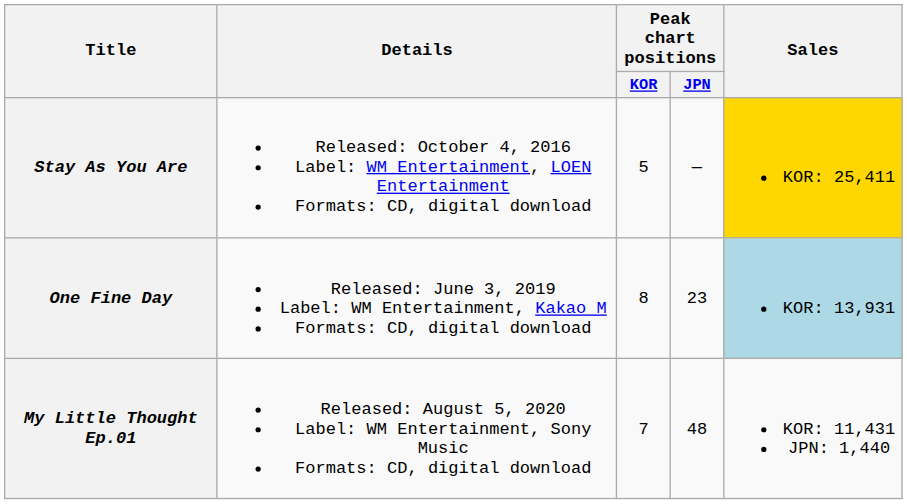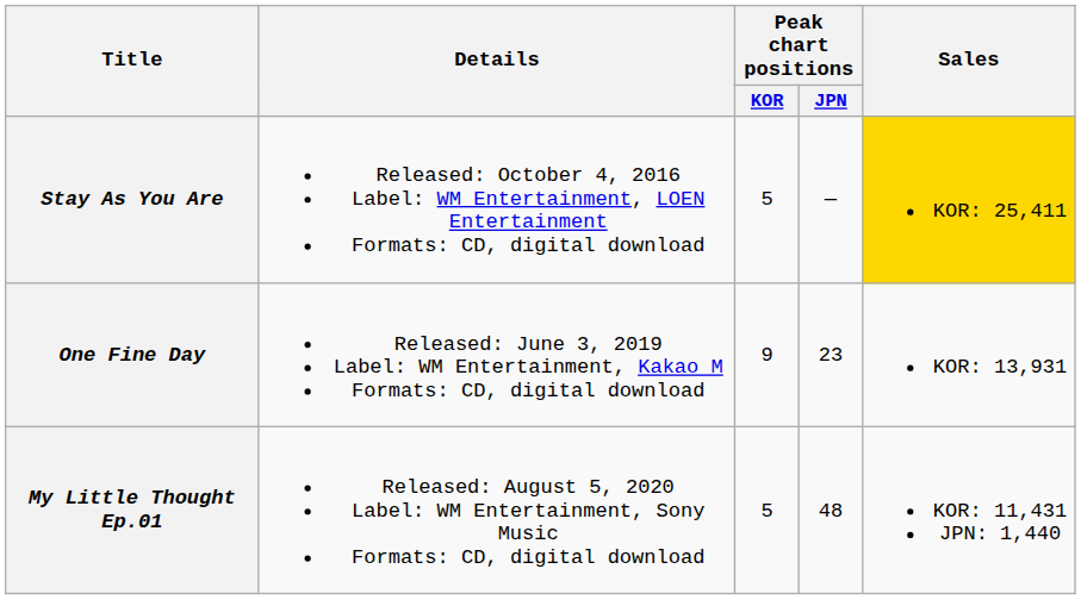One Fine Day | Peak chart positions / KOR: 8 -> 9
One Fine Day | Sales: lightblue background -> no background
My Little Thought Ep.01 | Peak chart positions / KOR: 7 -> 5
